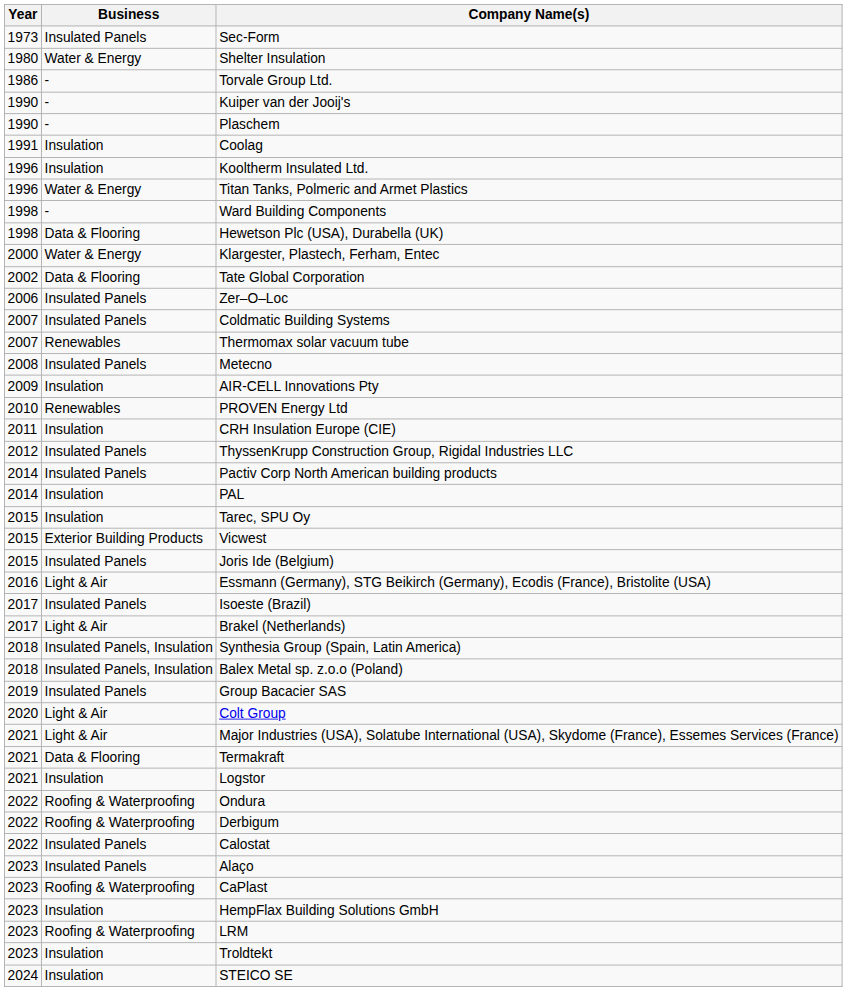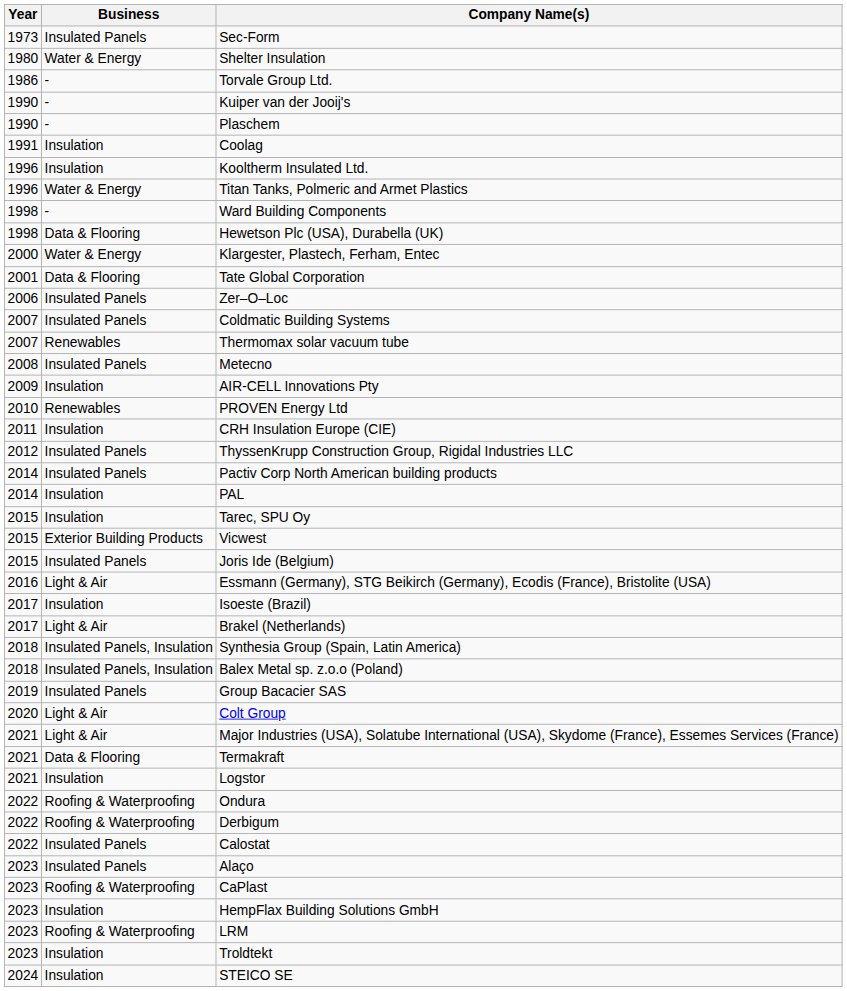Tate Global Corporation | Year: 2002 -> 2001
Isoeste (Brazil) | Business: Insulated Panels -> Insulation
